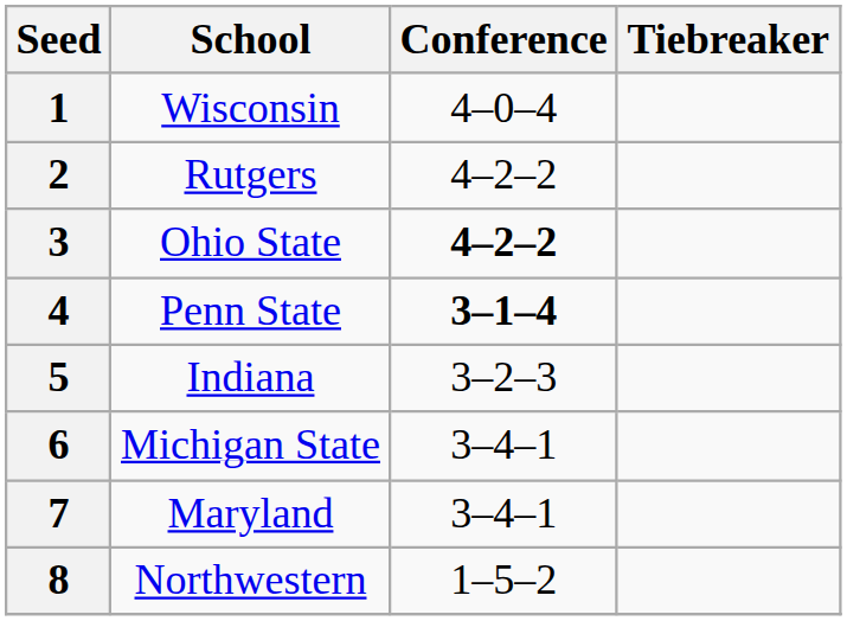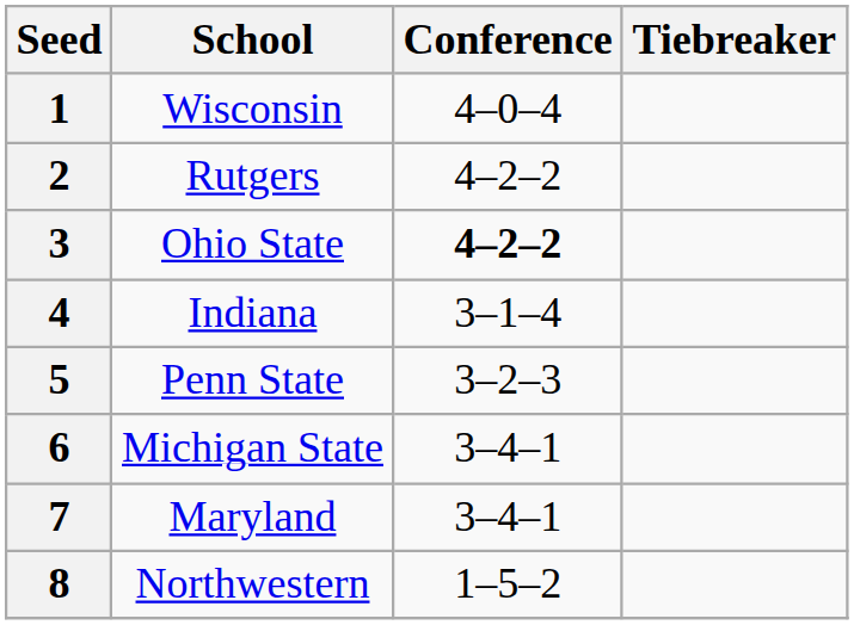4 | School: Penn State -> Indiana
4 | Conference: bold -> normal
5 | School: Indiana -> Penn State
